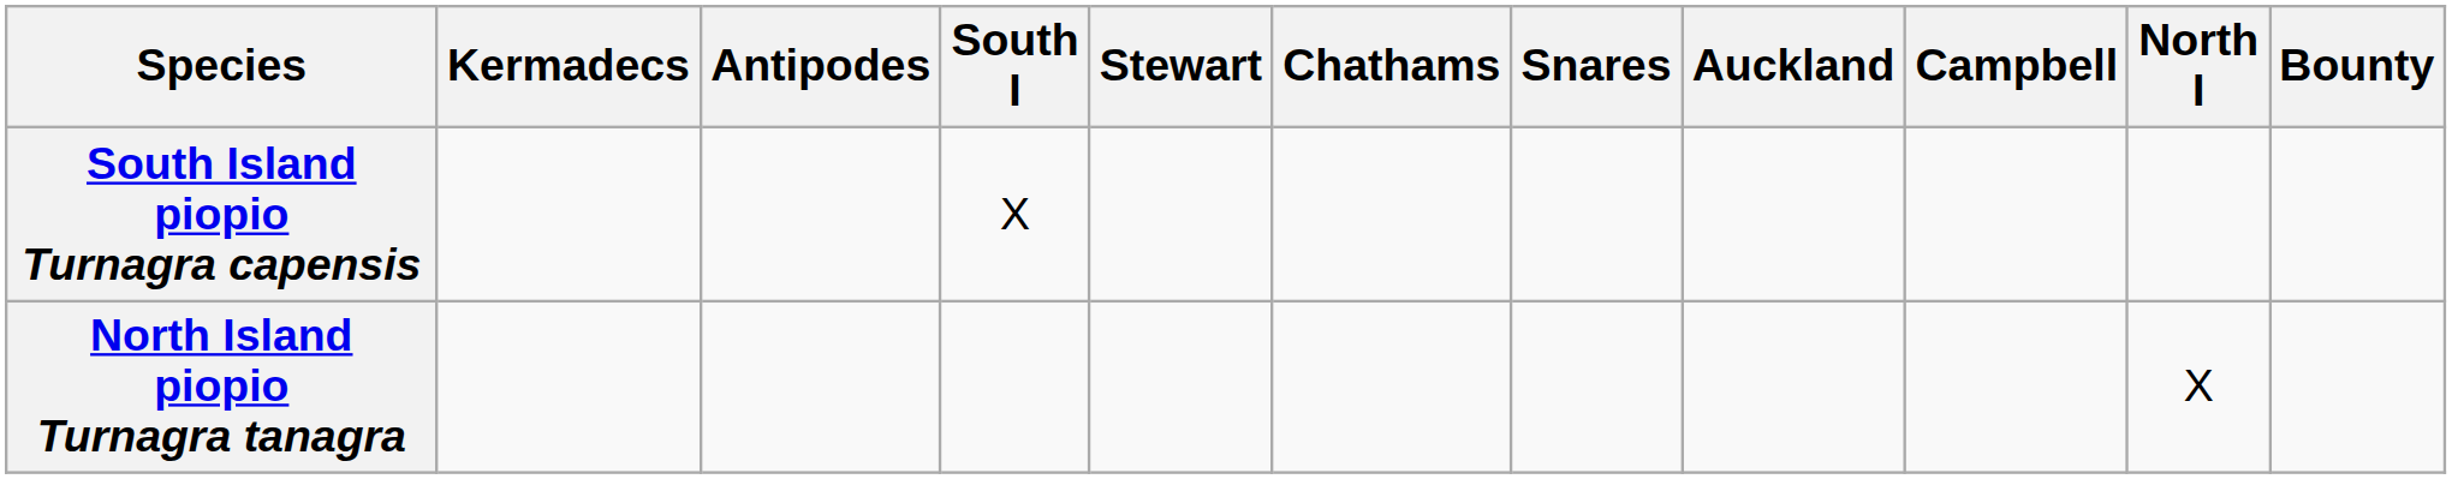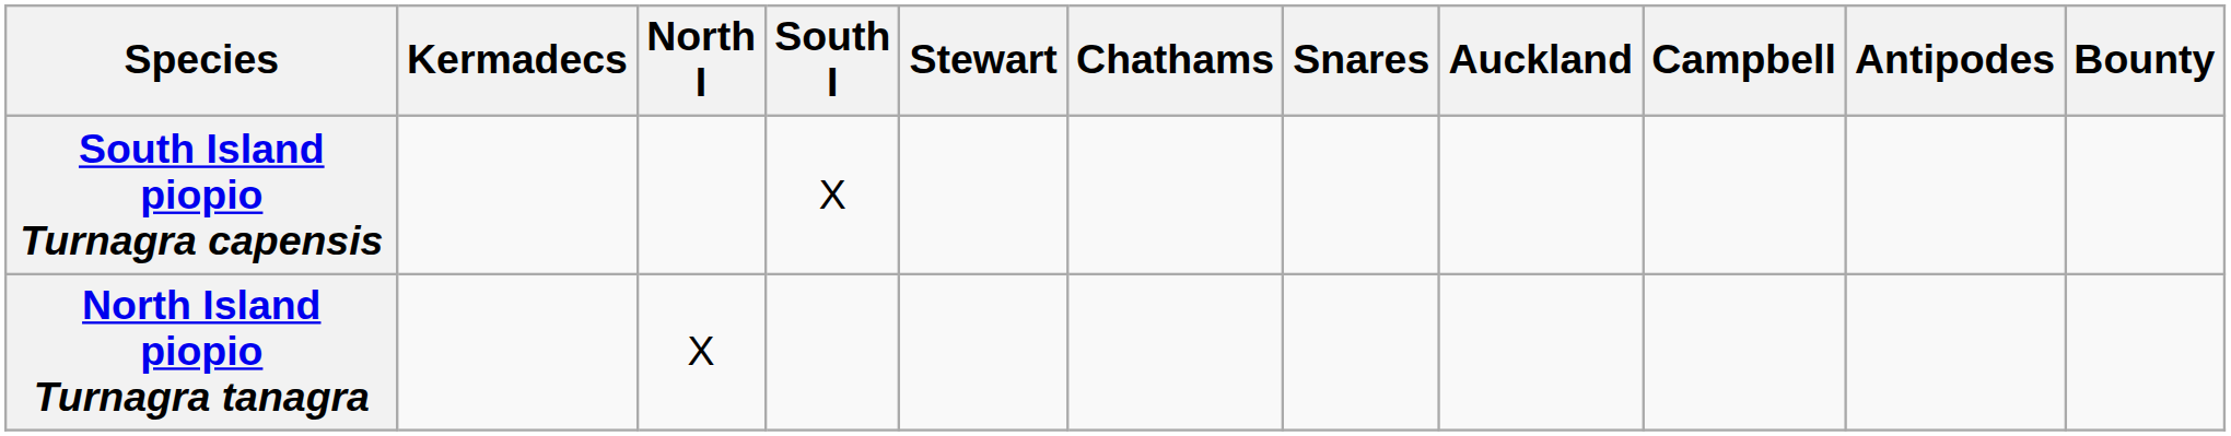columns swapped: North I <-> Antipodes
